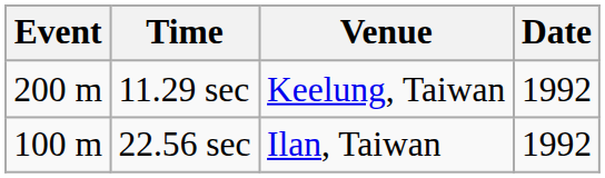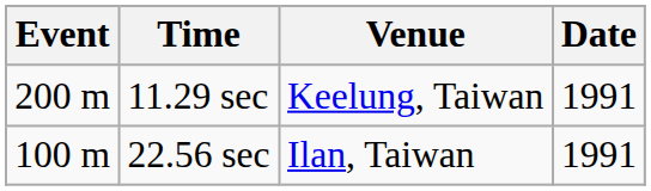11.29 sec | Date: 1992 -> 1991
22.56 sec | Date: 1992 -> 1991
